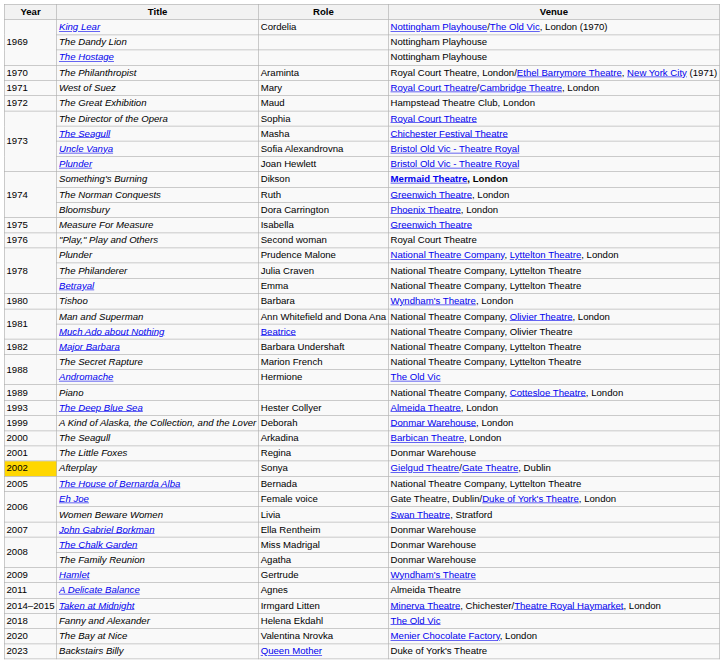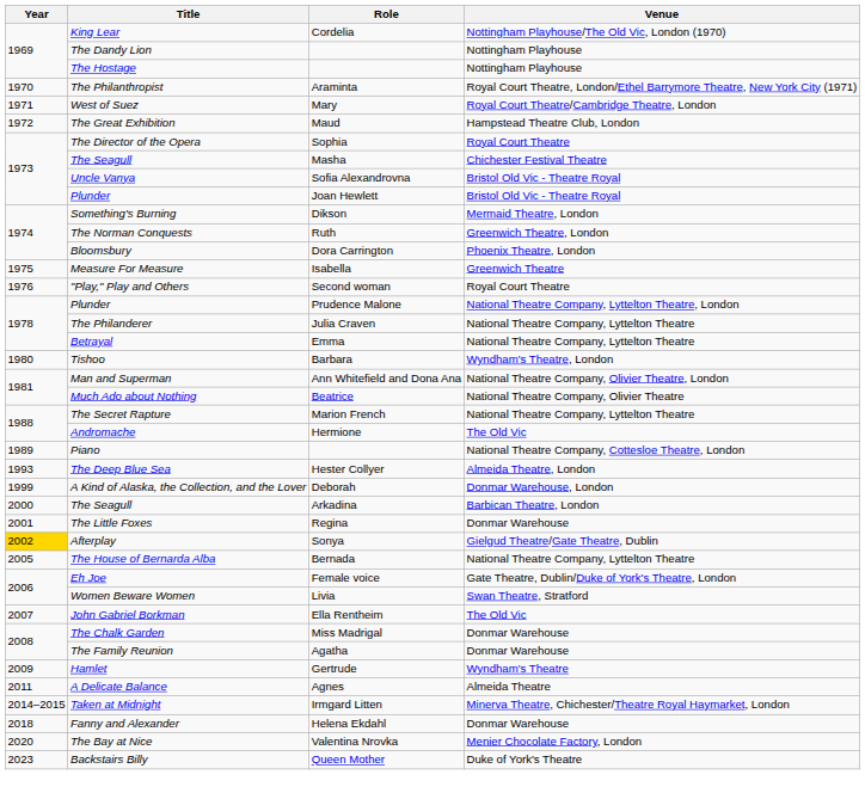Something's Burning | Venue: bold -> normal
- row: 1982 | Major Barbara | Barbara Undershaft | National Theatre Company, Lyttelton Theatre
John Gabriel Borkman | Venue: Donmar Warehouse -> The Old Vic
Fanny and Alexander | Venue: The Old Vic -> Donmar Warehouse
